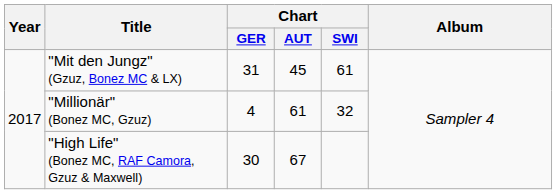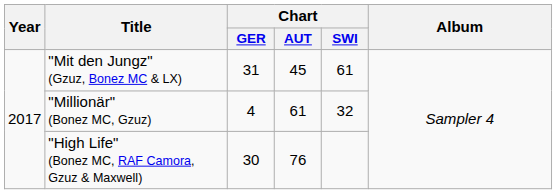"High Life" (Bonez MC, RAF Camora, Gzuz & Maxwell) | Chart / AUT: 67 -> 76
